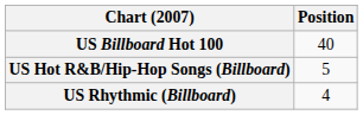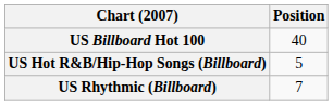US Rhythmic (Billboard) | Position: 4 -> 7
